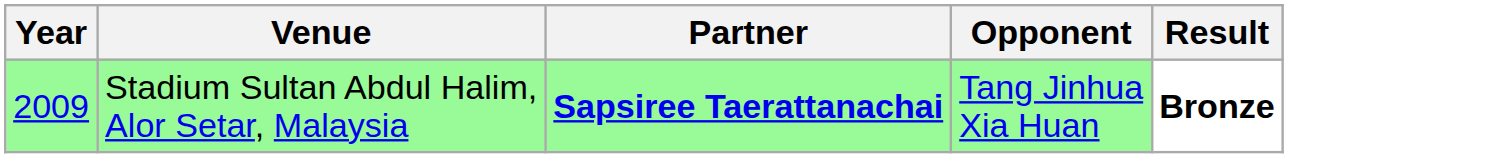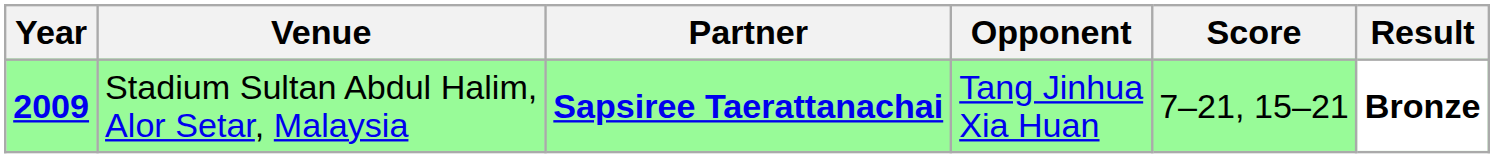+ column: Score | 7–21, 15–21
Stadium Sultan Abdul Halim, Alor Setar, Malaysia | Year: normal -> bold
